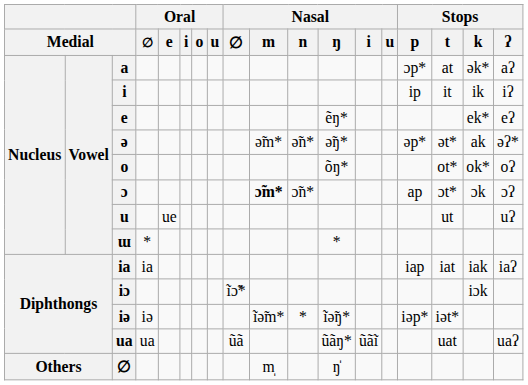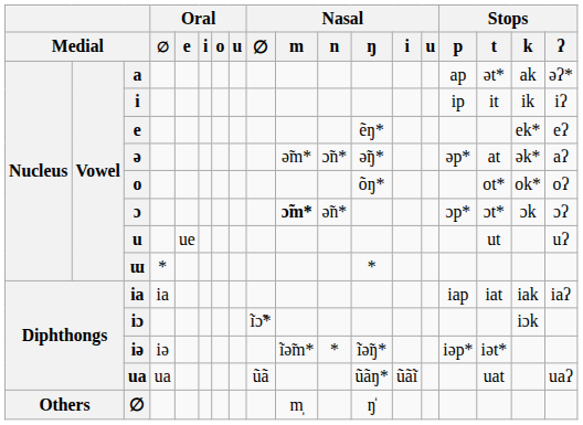a | Stops / p: ɔp* -> ap
a | Stops / t: at -> ət*
a | Stops / k: ək* -> ak
a | Stops / ʔ: aʔ -> əʔ*
ə | Nasal / n: ə̃n* -> ɔ̃n*
ə | Stops / t: ət* -> at
ə | Stops / k: ak -> ək*
ə | Stops / ʔ: əʔ* -> aʔ
ɔ | Nasal / n: ɔ̃n* -> ə̃n*
ɔ | Stops / p: ap -> ɔp*
